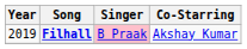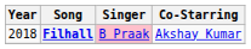Filhall | Year: 2019 -> 2018
